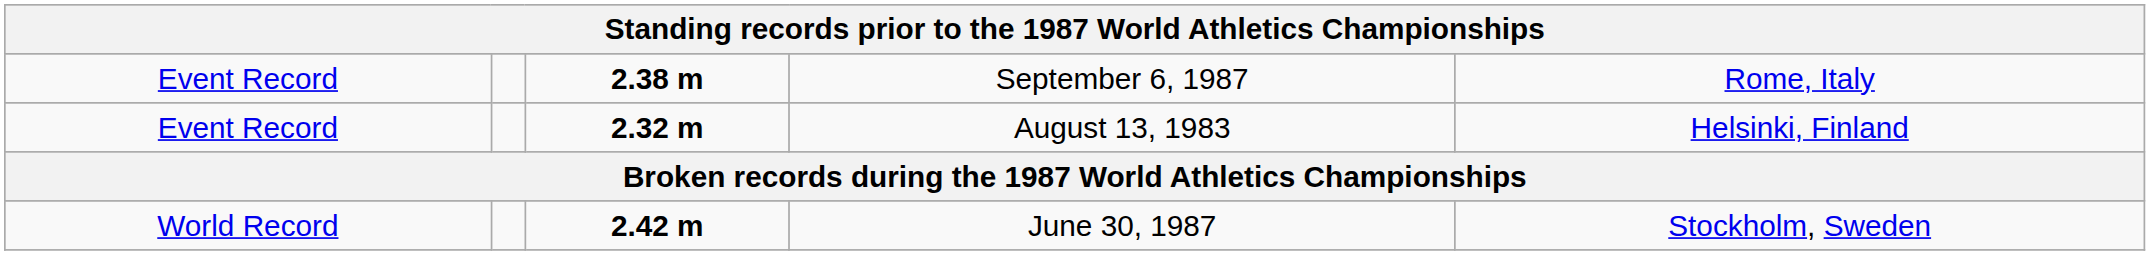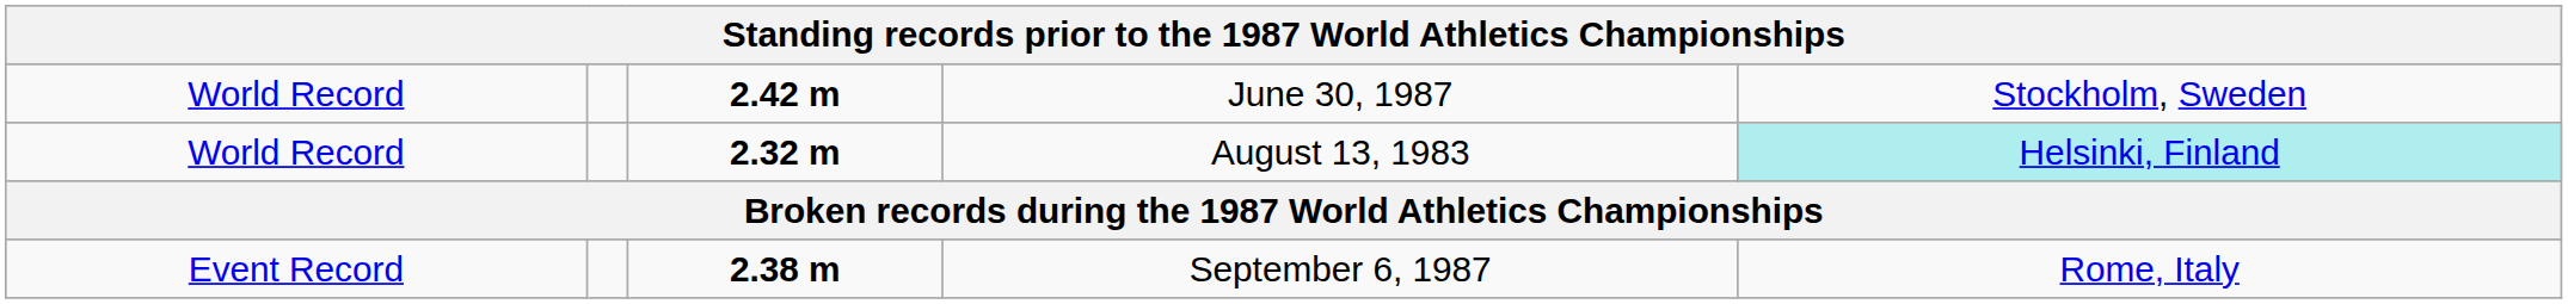rows swapped: June 30, 1987 <-> September 6, 1987
August 13, 1983 | column 1: Event Record -> World Record
August 13, 1983 | column 5: no background -> paleturquoise background
